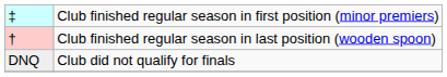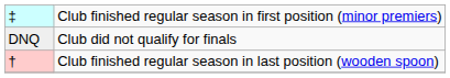rows swapped: † <-> DNQ
